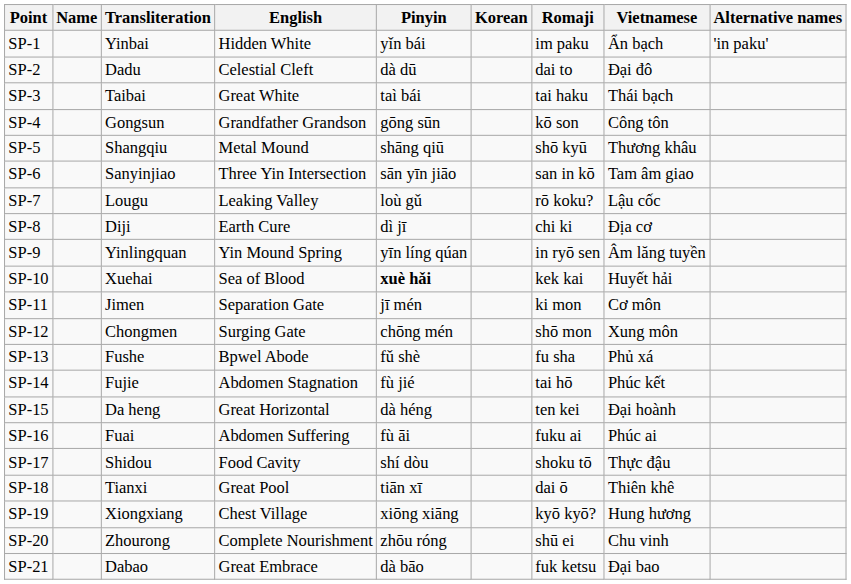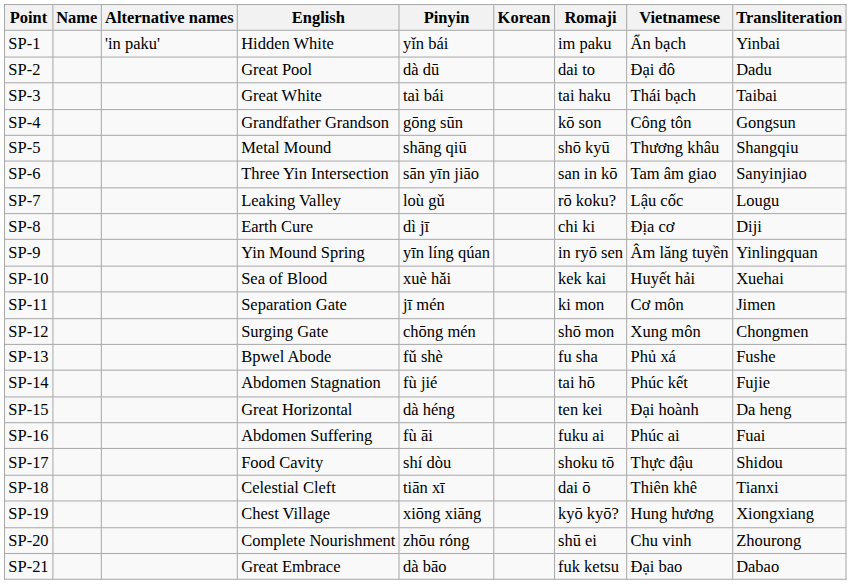columns swapped: Transliteration <-> Alternative names
SP-2 | English: Celestial Cleft -> Great Pool
SP-10 | Pinyin: bold -> normal
SP-18 | English: Great Pool -> Celestial Cleft
